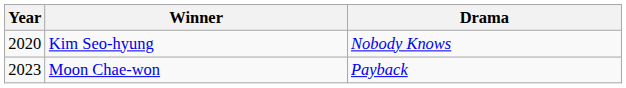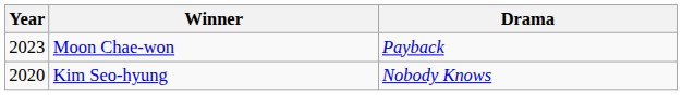rows swapped: Kim Seo-hyung <-> Moon Chae-won
